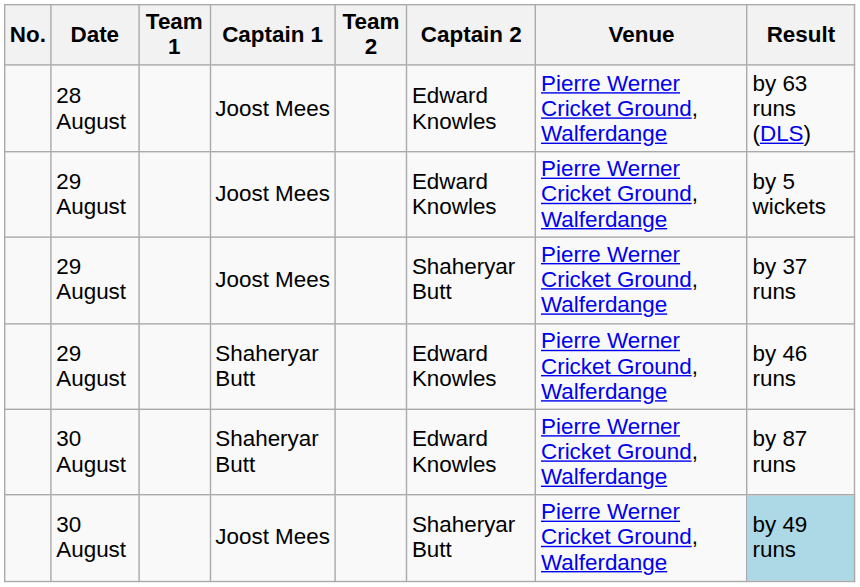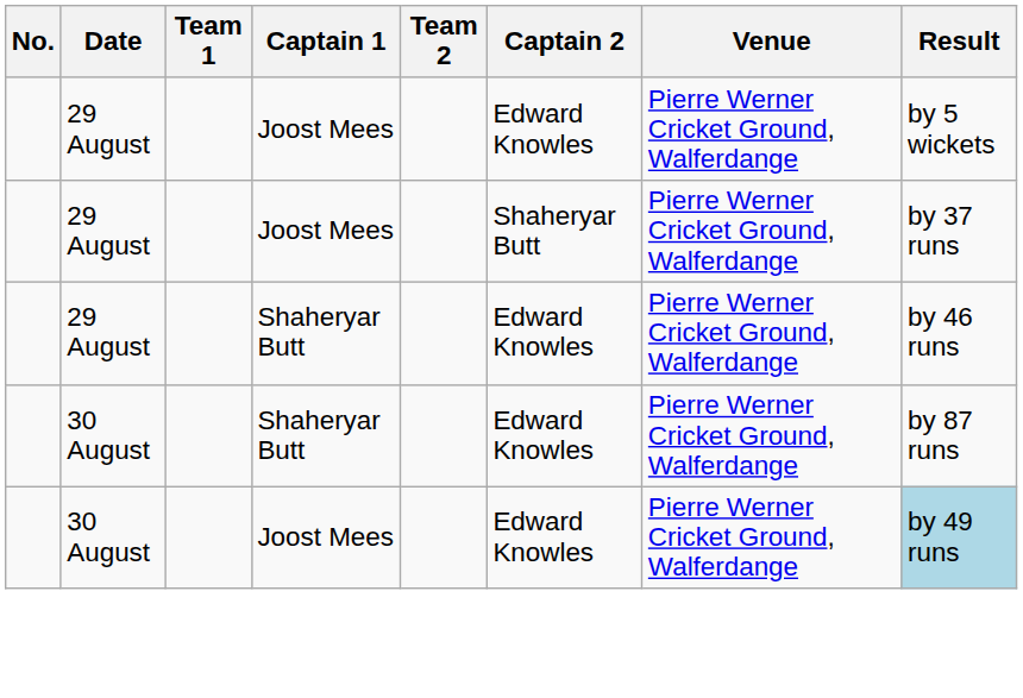- row: 28 August | Joost Mees | Edward Knowles | Pierre Werner Cricket Ground, Walferdange | by 63 runs (DLS)
30 August / Joost Mees | Captain 2: Shaheryar Butt -> Edward Knowles
